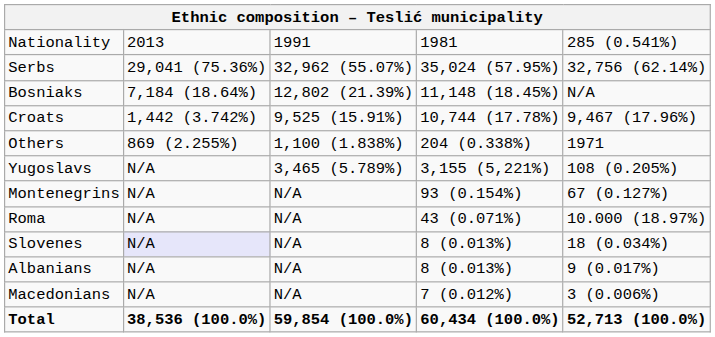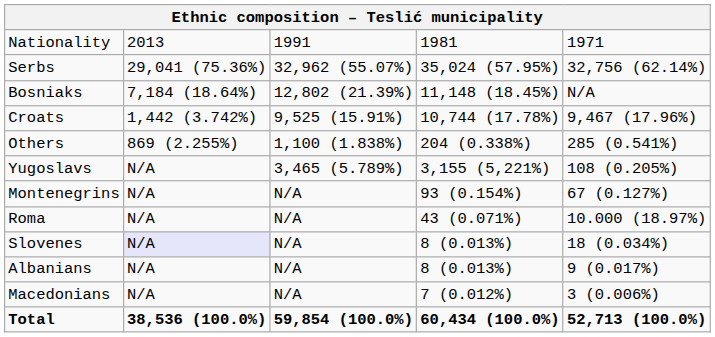Nationality | column 5: 285 (0.541%) -> 1971
Others | column 5: 1971 -> 285 (0.541%)
